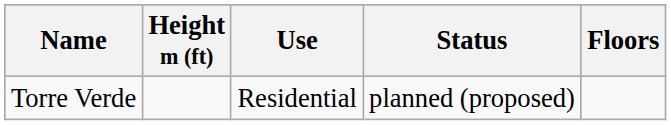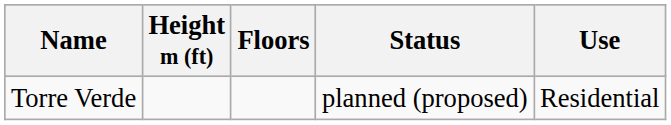columns swapped: Floors <-> Use
